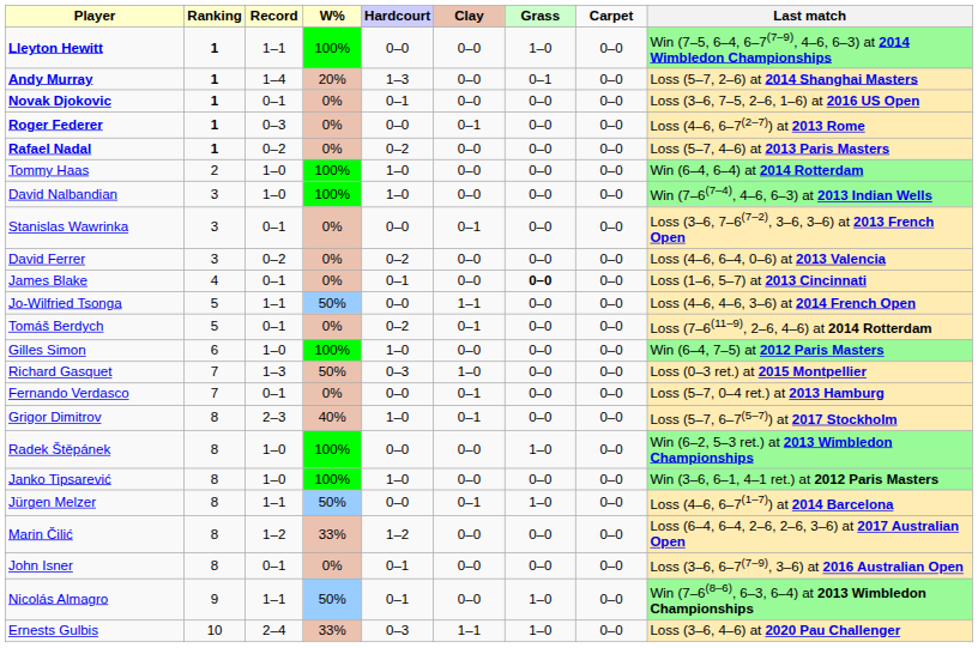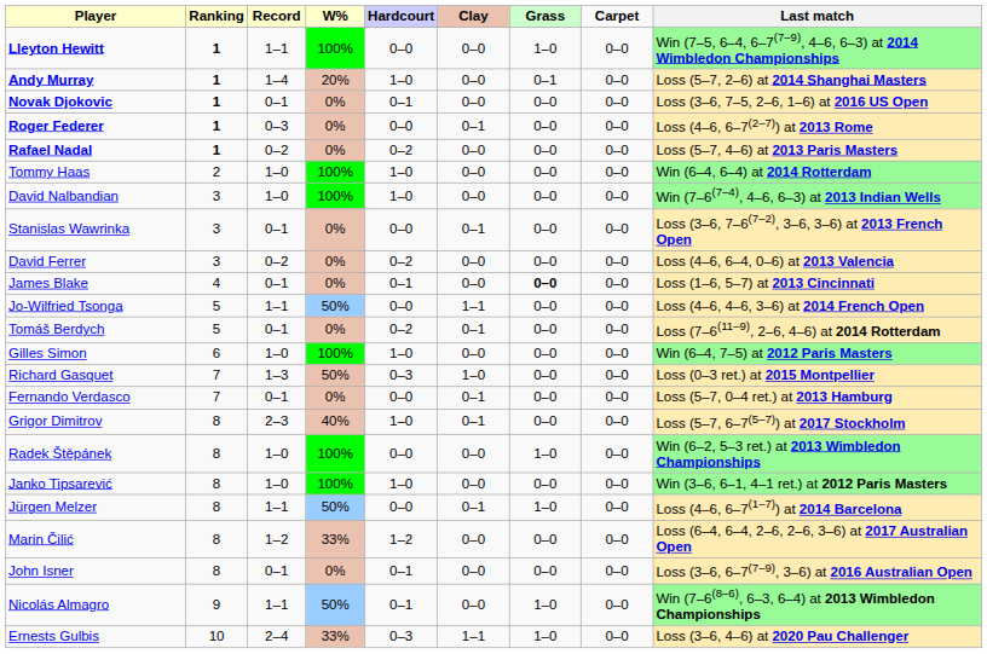Andy Murray | Hardcourt: 1–3 -> 1–0
